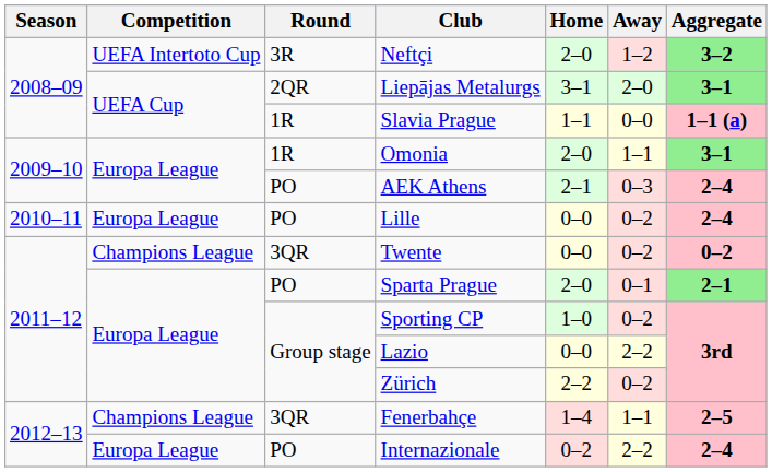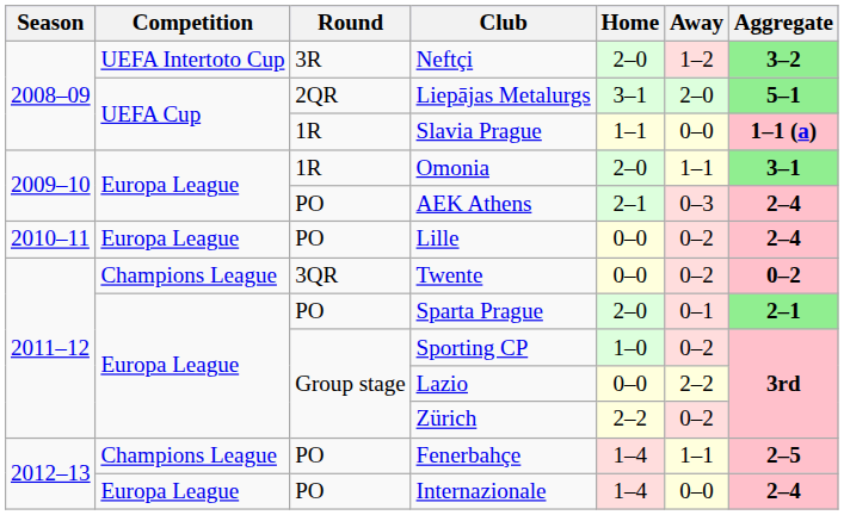Liepājas Metalurgs | Aggregate: 3–1 -> 5–1
Fenerbahçe | Round: 3QR -> PO
Internazionale | Home: 0–2 -> 1–4
Internazionale | Away: 2–2 -> 0–0
